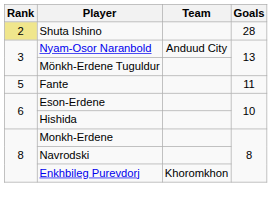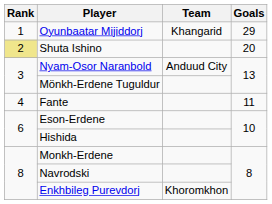+ row: 1 | Oyunbaatar Mijiddorj | Khangarid | 29
Shuta Ishino | Goals: 28 -> 20
Fante | Rank: 5 -> 4
